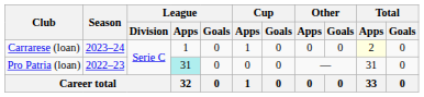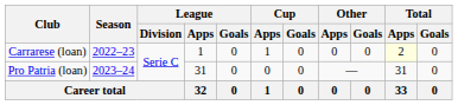Carrarese (loan) | Season: 2023–24 -> 2022–23
Pro Patria (loan) | Season: 2022–23 -> 2023–24
Pro Patria (loan) | League / Apps: paleturquoise background -> no background
